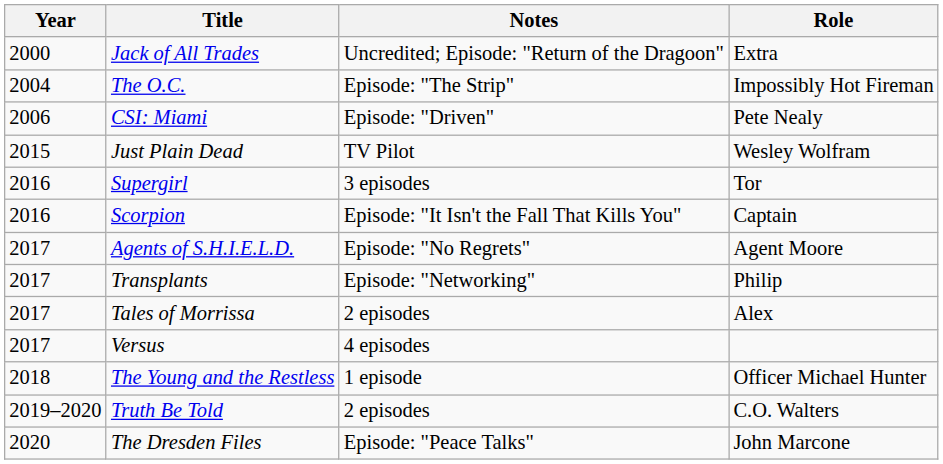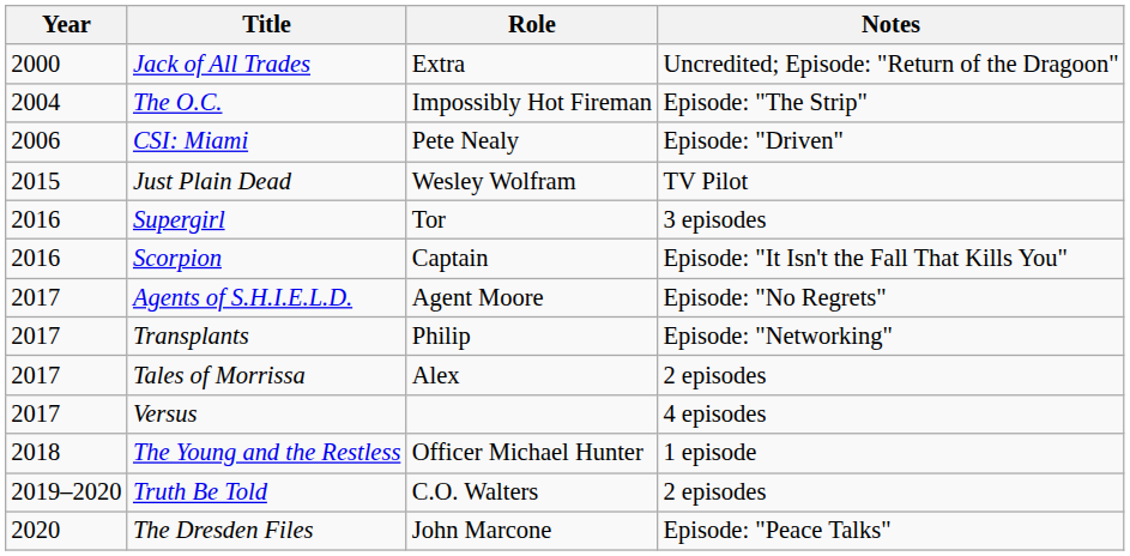columns swapped: Role <-> Notes
